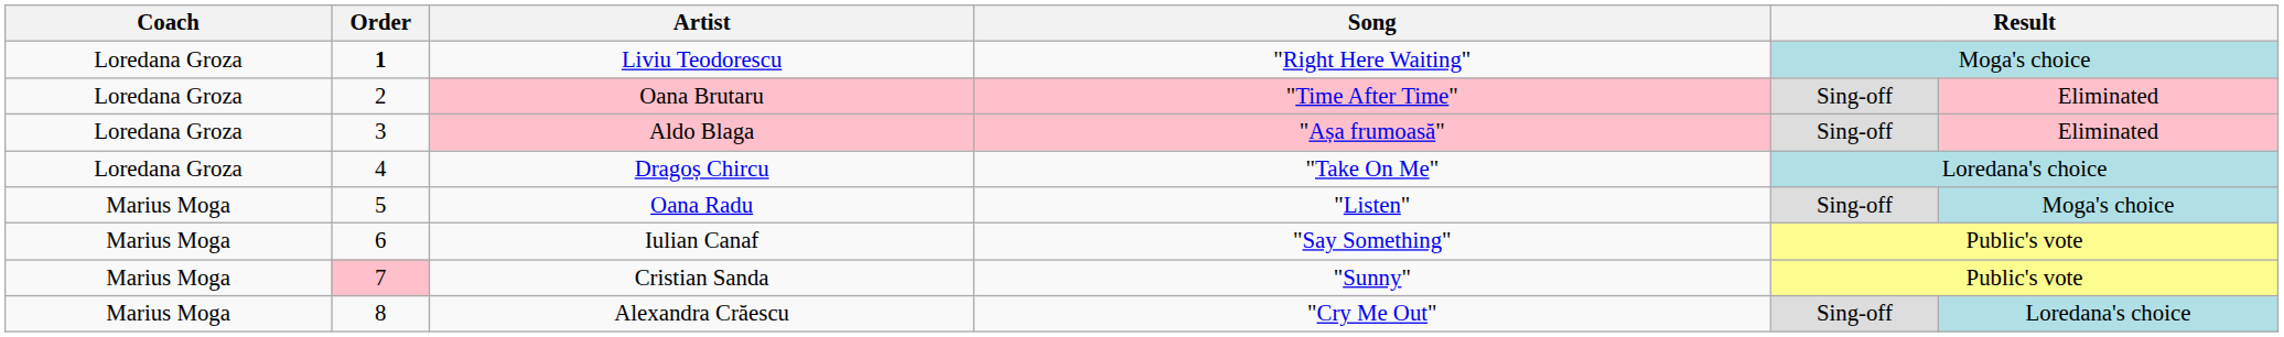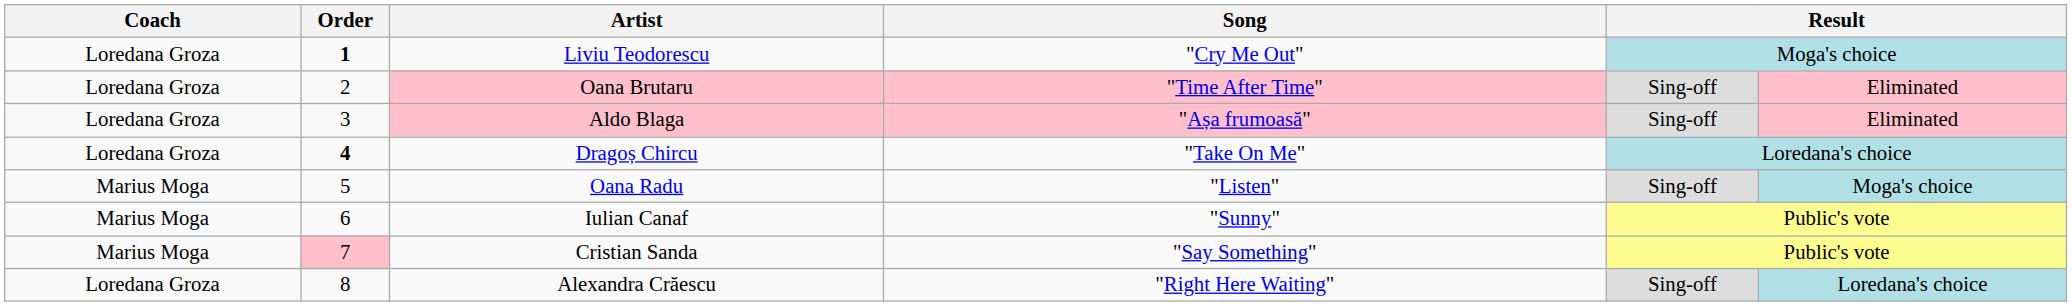Liviu Teodorescu | Song: "Right Here Waiting" -> "Cry Me Out"
Dragoș Chircu | Order: normal -> bold
Iulian Canaf | Song: "Say Something" -> "Sunny"
Cristian Sanda | Song: "Sunny" -> "Say Something"
Alexandra Crăescu | Coach: Marius Moga -> Loredana Groza
Alexandra Crăescu | Song: "Cry Me Out" -> "Right Here Waiting"
